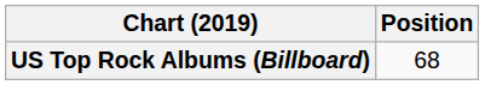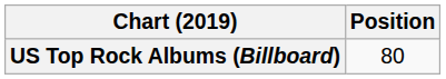US Top Rock Albums (Billboard) | Position: 68 -> 80
